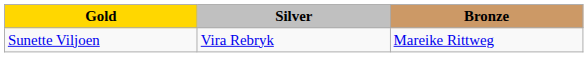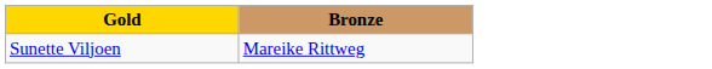- column: Silver | Vira Rebryk
